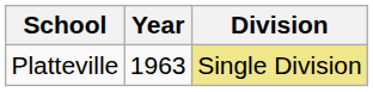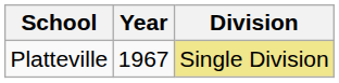Platteville | Year: 1963 -> 1967
